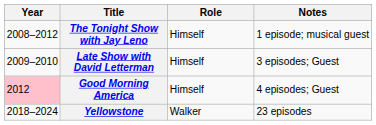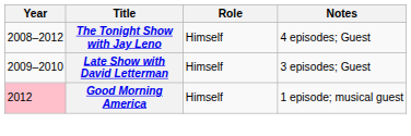The Tonight Show with Jay Leno | Notes: 1 episode; musical guest -> 4 episodes; Guest
Good Morning America | Notes: 4 episodes; Guest -> 1 episode; musical guest
- row: 2018–2024 | Yellowstone | Walker | 23 episodes
